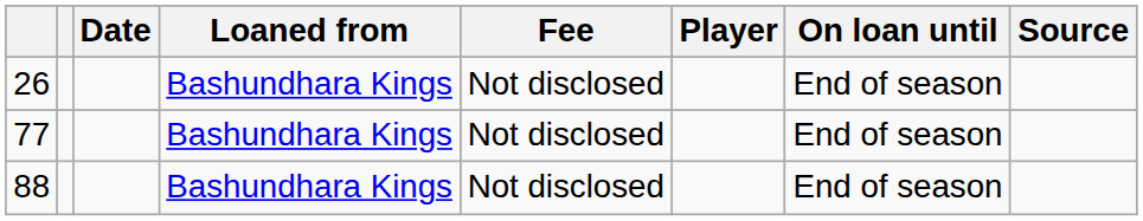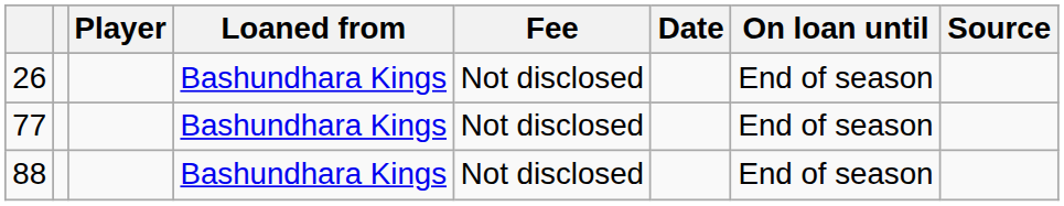columns swapped: Player <-> Date
